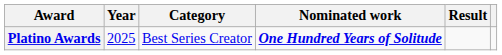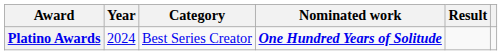Platino Awards | Year: 2025 -> 2024
